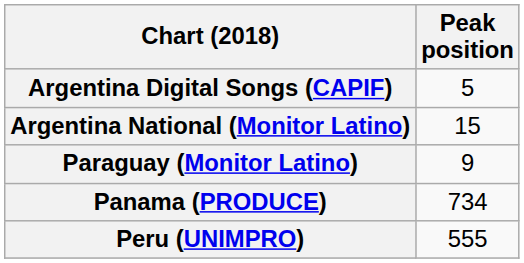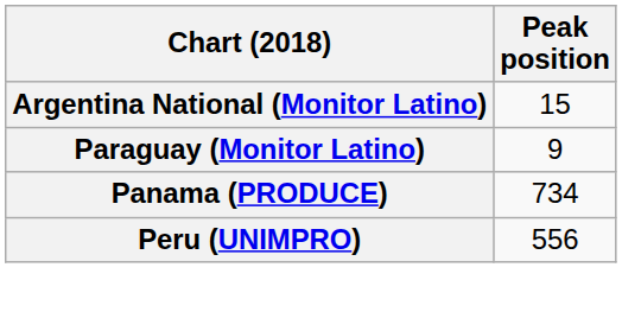- row: Argentina Digital Songs (CAPIF) | 5
Peru (UNIMPRO) | Peak position: 555 -> 556
